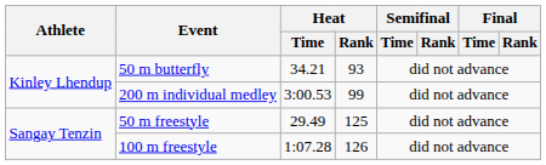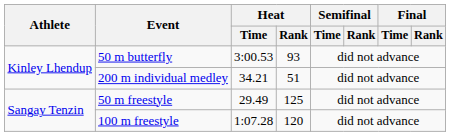50 m butterfly | Heat / Time: 34.21 -> 3:00.53
200 m individual medley | Heat / Time: 3:00.53 -> 34.21
200 m individual medley | Heat / Rank: 99 -> 51
100 m freestyle | Heat / Rank: 126 -> 120
